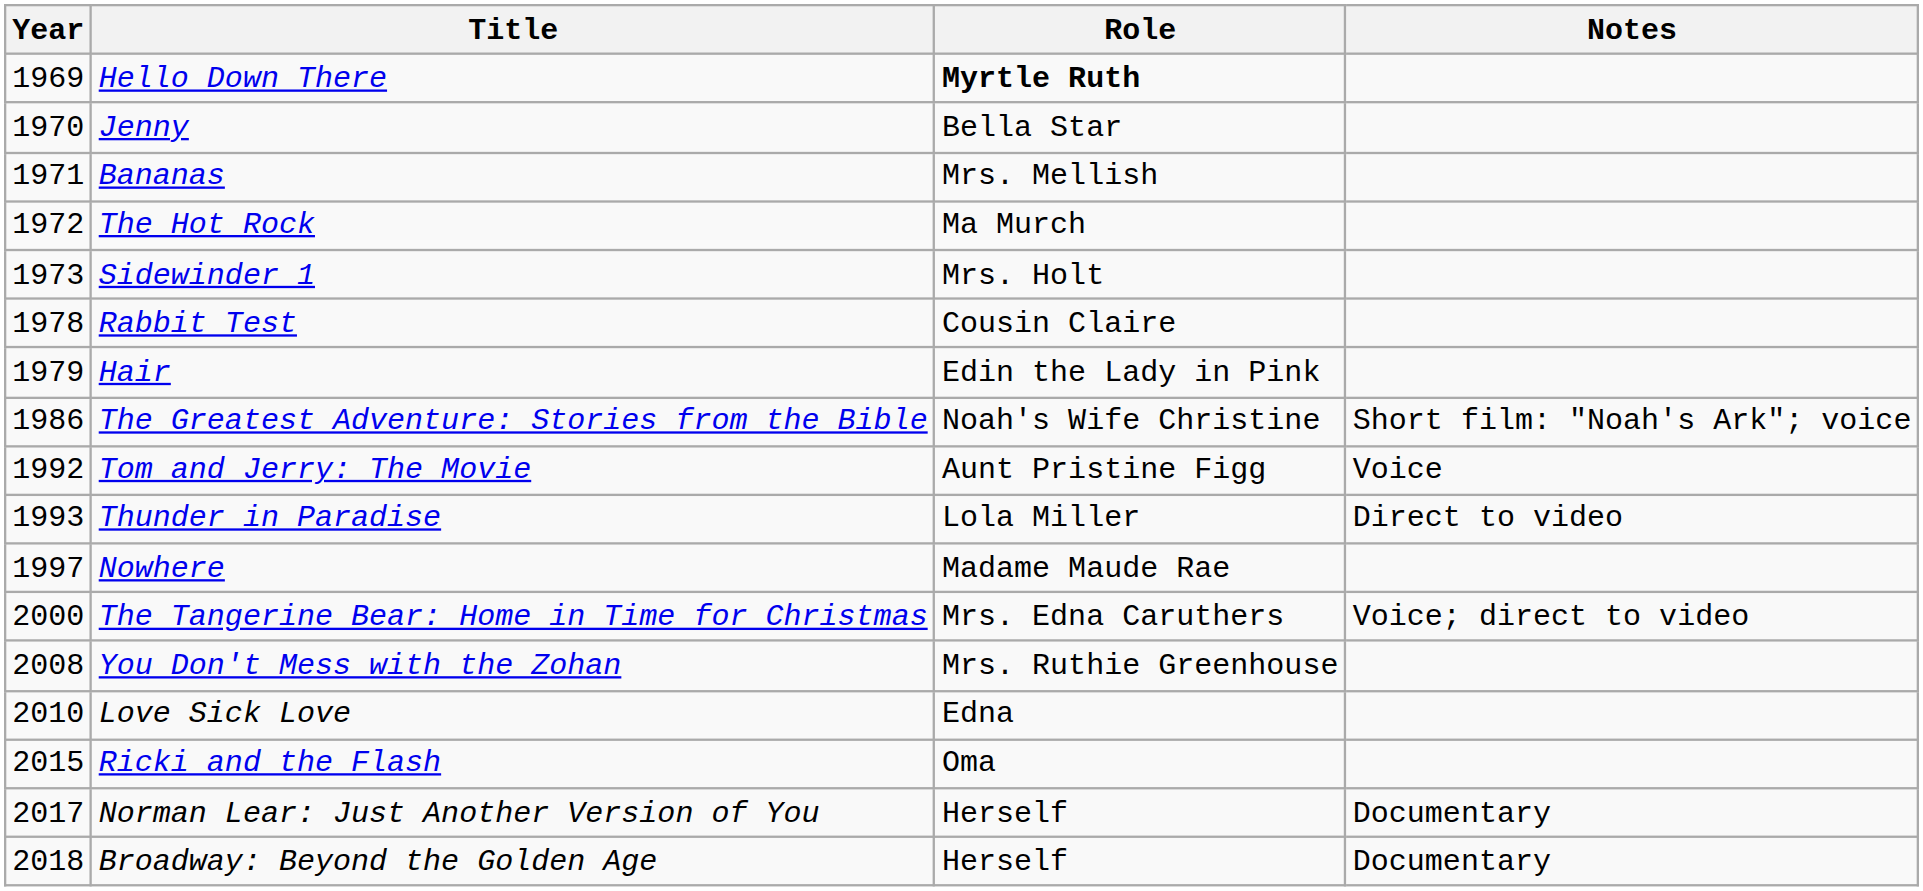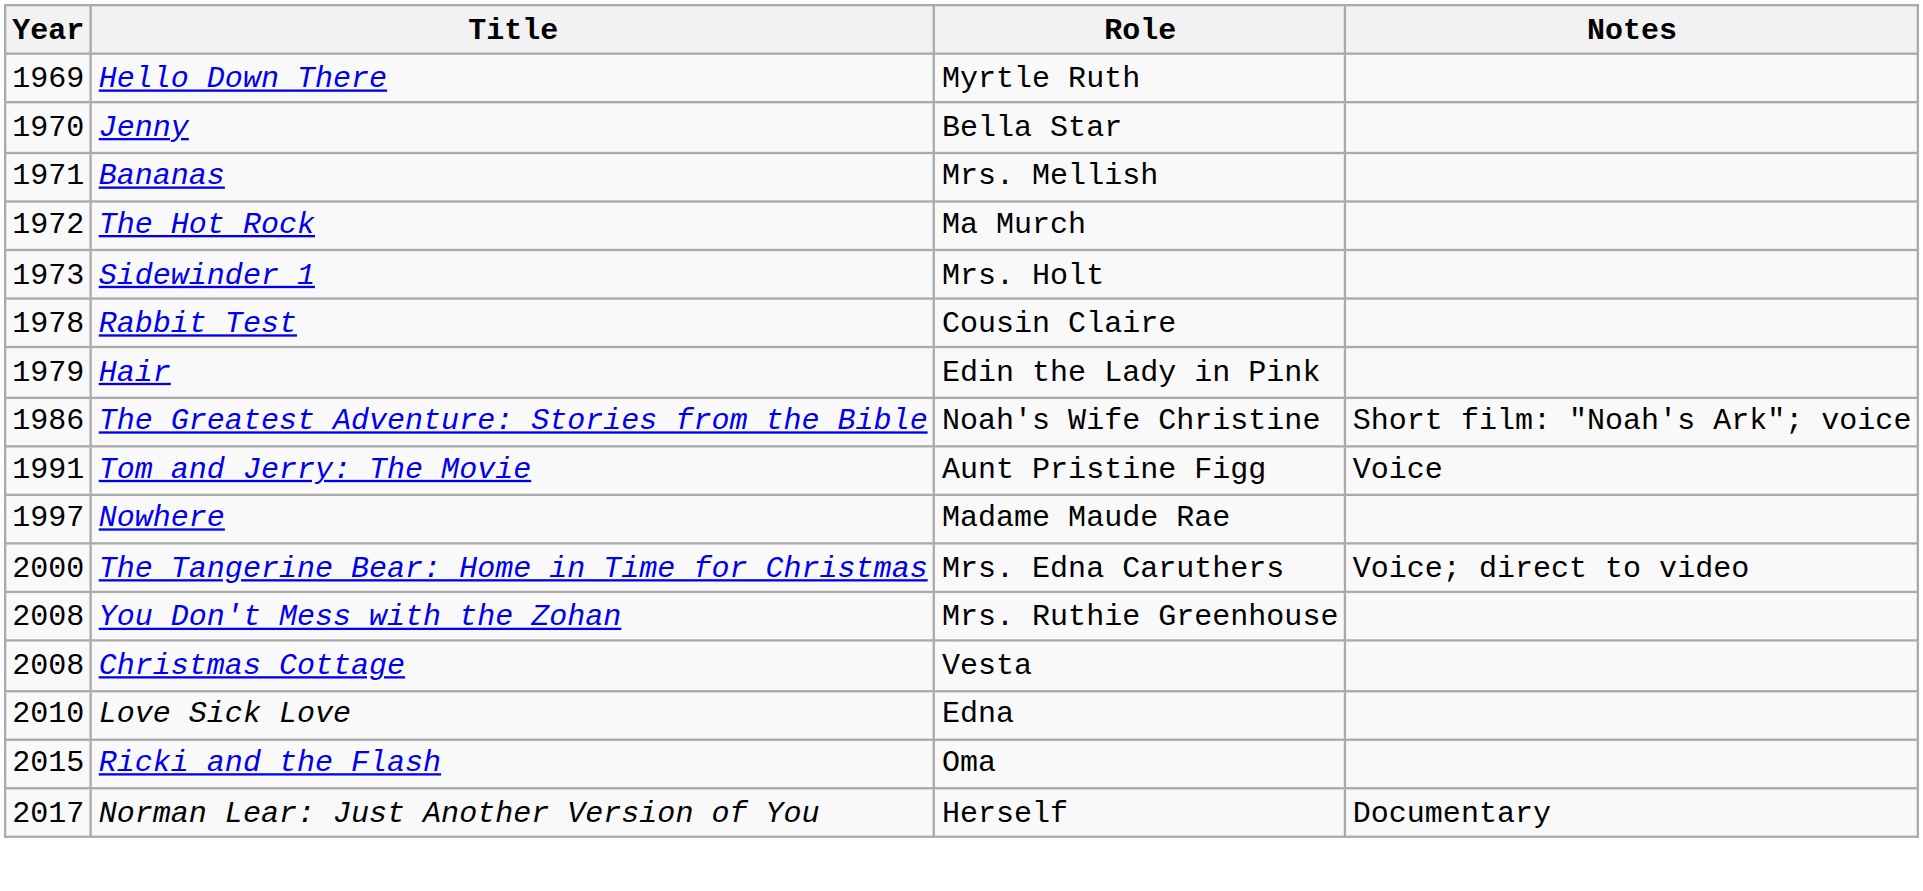Hello Down There | Role: bold -> normal
Tom and Jerry: The Movie | Year: 1992 -> 1991
- row: 1993 | Thunder in Paradise | Lola Miller | Direct to video
+ row: 2008 | Christmas Cottage | Vesta
- row: 2018 | Broadway: Beyond the Golden Age | Herself | Documentary
